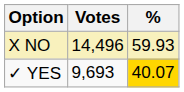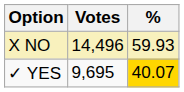✓ YES | Votes: 9,693 -> 9,695
